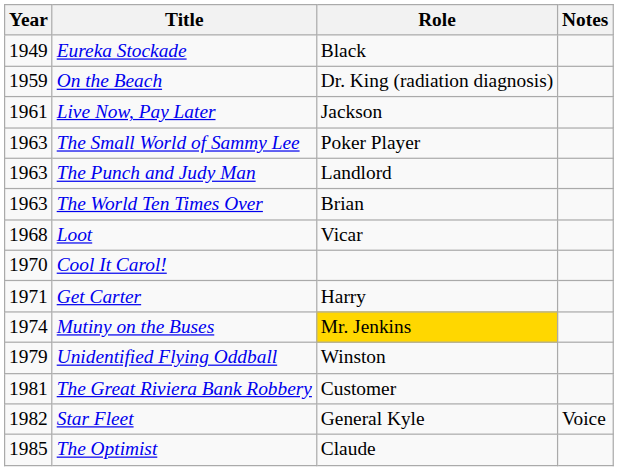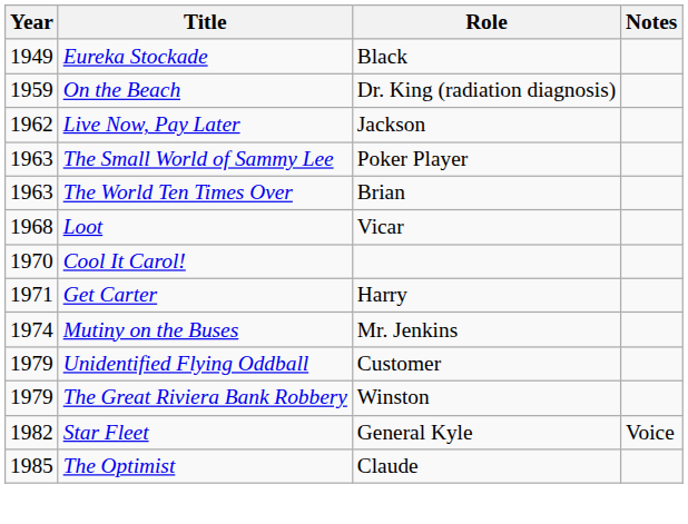Live Now, Pay Later | Year: 1961 -> 1962
- row: 1963 | The Punch and Judy Man | Landlord
Mutiny on the Buses | Role: gold background -> no background
Unidentified Flying Oddball | Role: Winston -> Customer
The Great Riviera Bank Robbery | Year: 1981 -> 1979
The Great Riviera Bank Robbery | Role: Customer -> Winston
